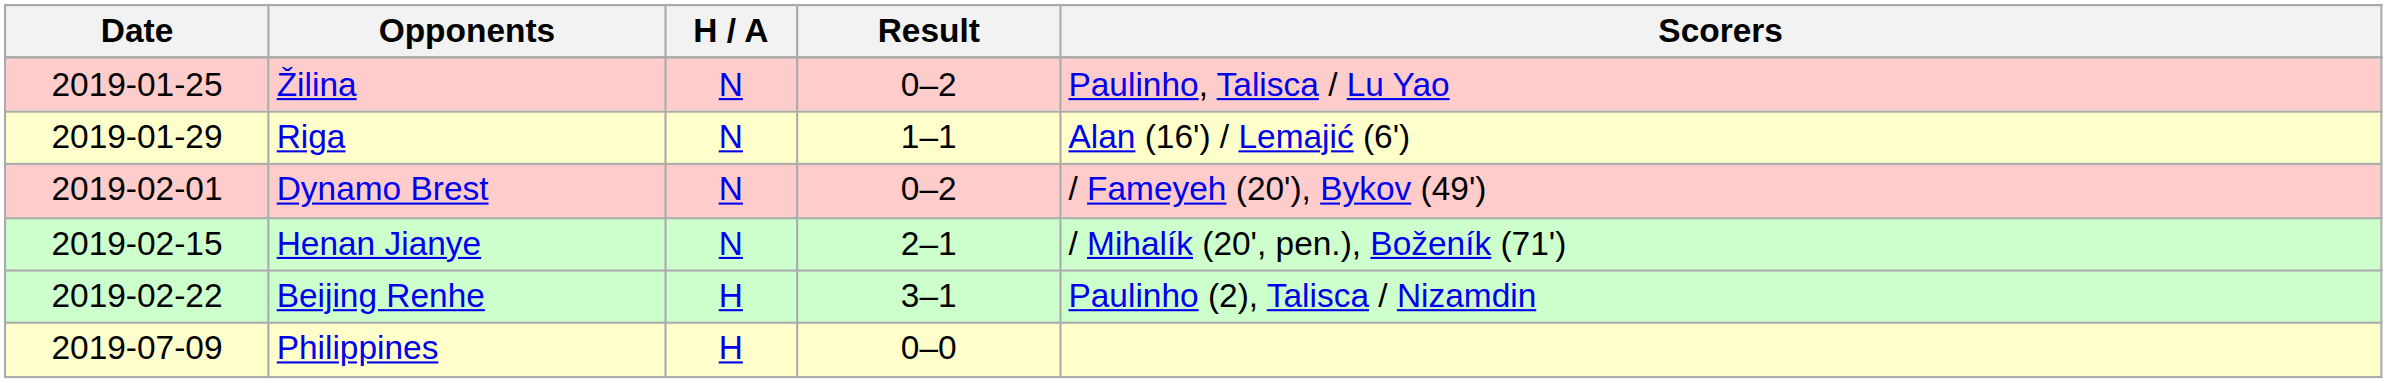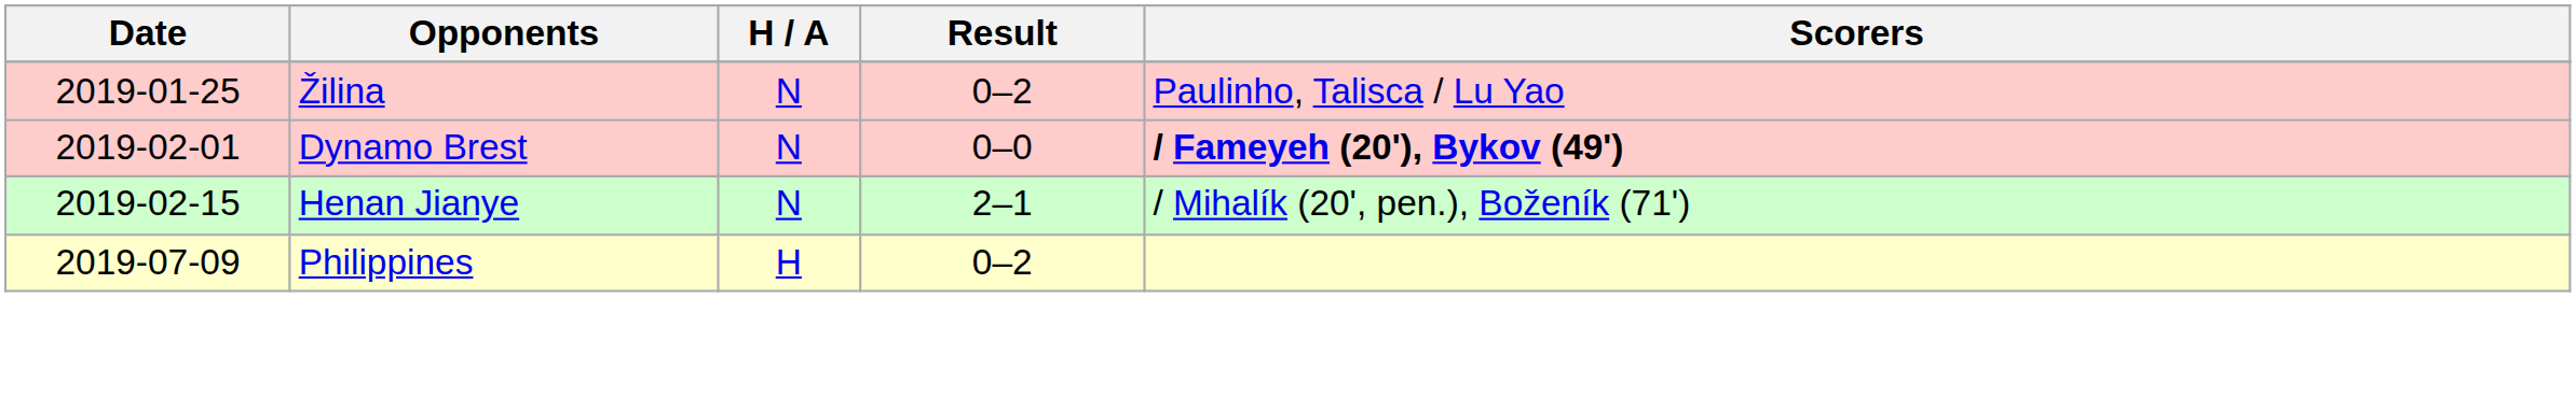- row: 2019-01-29 | Riga | N | 1–1 | Alan (16') / Lemajić (6')
Dynamo Brest | Result: 0–2 -> 0–0
Dynamo Brest | Scorers: normal -> bold
- row: 2019-02-22 | Beijing Renhe | H | 3–1 | Paulinho (2), Talisca / Nizamdin
Philippines | Result: 0–0 -> 0–2
